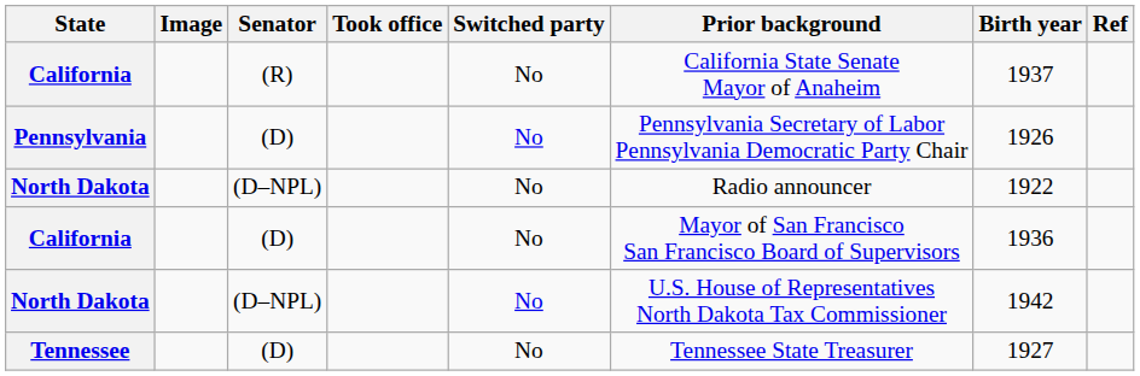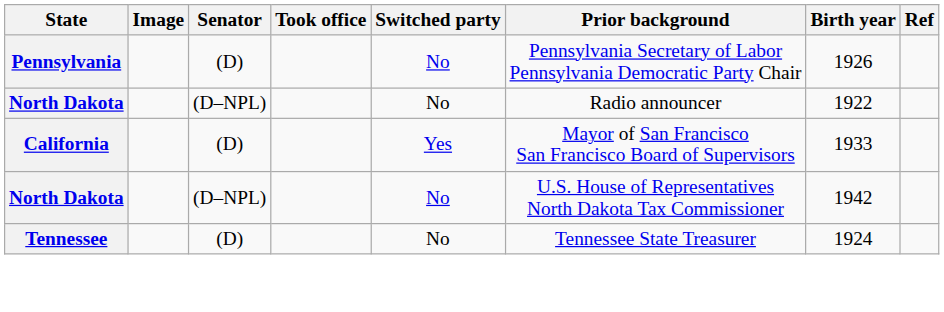- row: California | (R) | No | California State Senate Mayor of Anaheim | 1937
California / (D) | Switched party: No -> Yes
California / (D) | Birth year: 1936 -> 1933
Tennessee | Birth year: 1927 -> 1924
